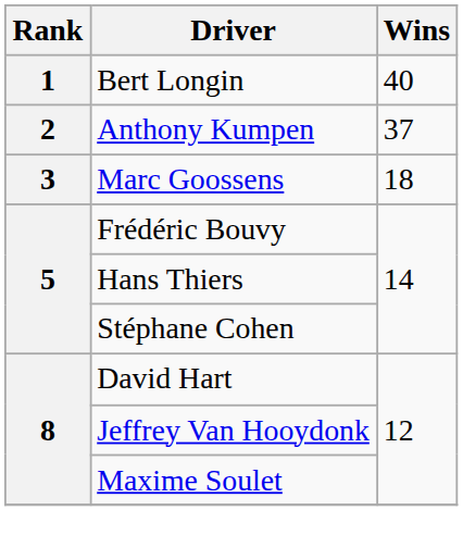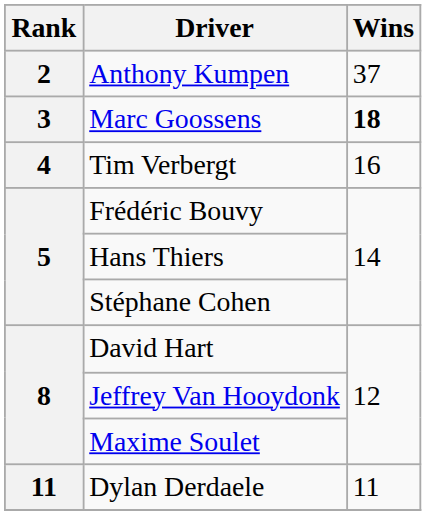- row: 1 | Bert Longin | 40
Marc Goossens | Wins: normal -> bold
+ row: 4 | Tim Verbergt | 16
+ row: 11 | Dylan Derdaele | 11
